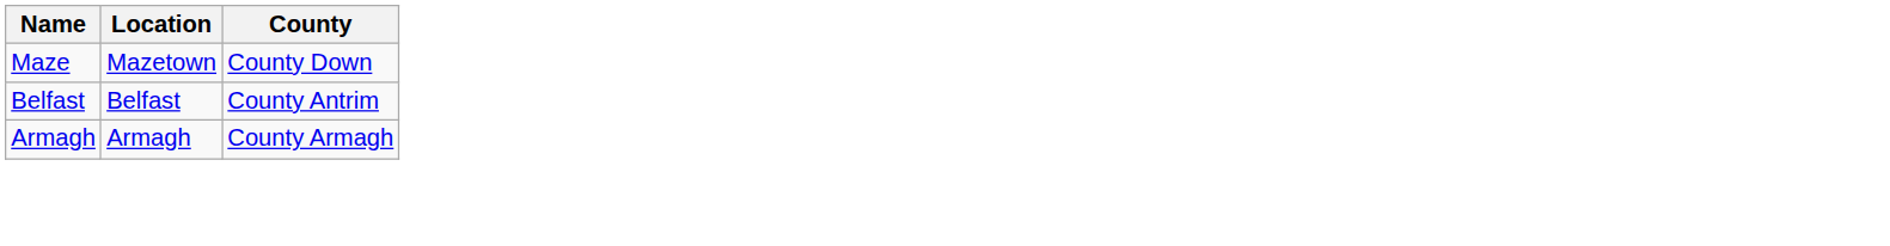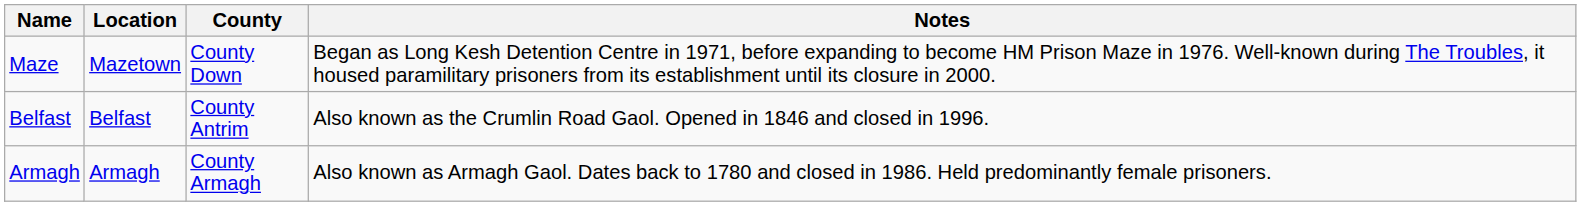+ column: Notes | Began as Long Kesh Detention Centre in 1971, before expanding to become HM Prison Maze in 1976. Well-known during The Troubles, it housed paramilitary prisoners from its establishment until its closure in 2000. | Also known as the Crumlin Road Gaol. Opened in 1846 and closed in 1996. | Also known as Armagh Gaol. Dates back to 1780 and closed in 1986. Held predominantly female prisoners.
